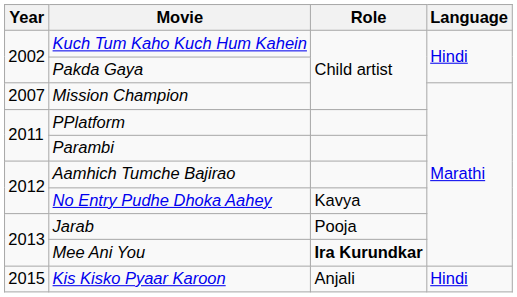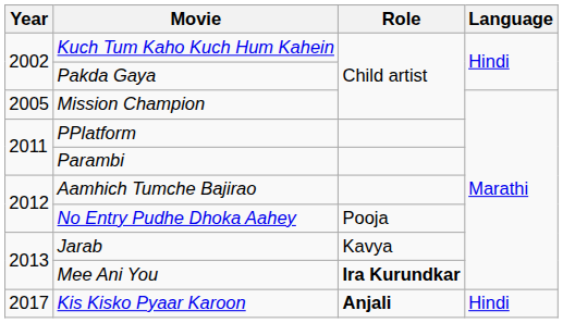Mission Champion | Year: 2007 -> 2005
No Entry Pudhe Dhoka Aahey | Role: Kavya -> Pooja
Jarab | Role: Pooja -> Kavya
Kis Kisko Pyaar Karoon | Year: 2015 -> 2017
Kis Kisko Pyaar Karoon | Role: normal -> bold
